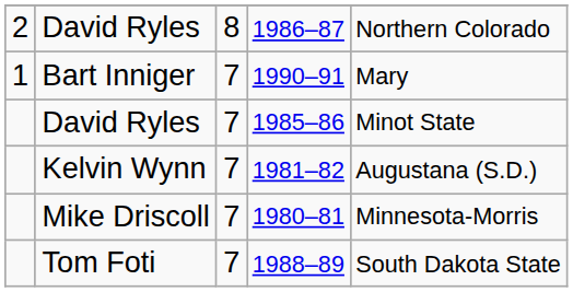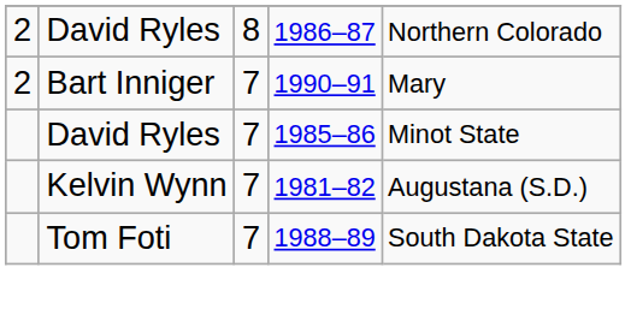1990–91 | column 1: 1 -> 2
- row: Mike Driscoll | 7 | 1980–81 | Minnesota-Morris
